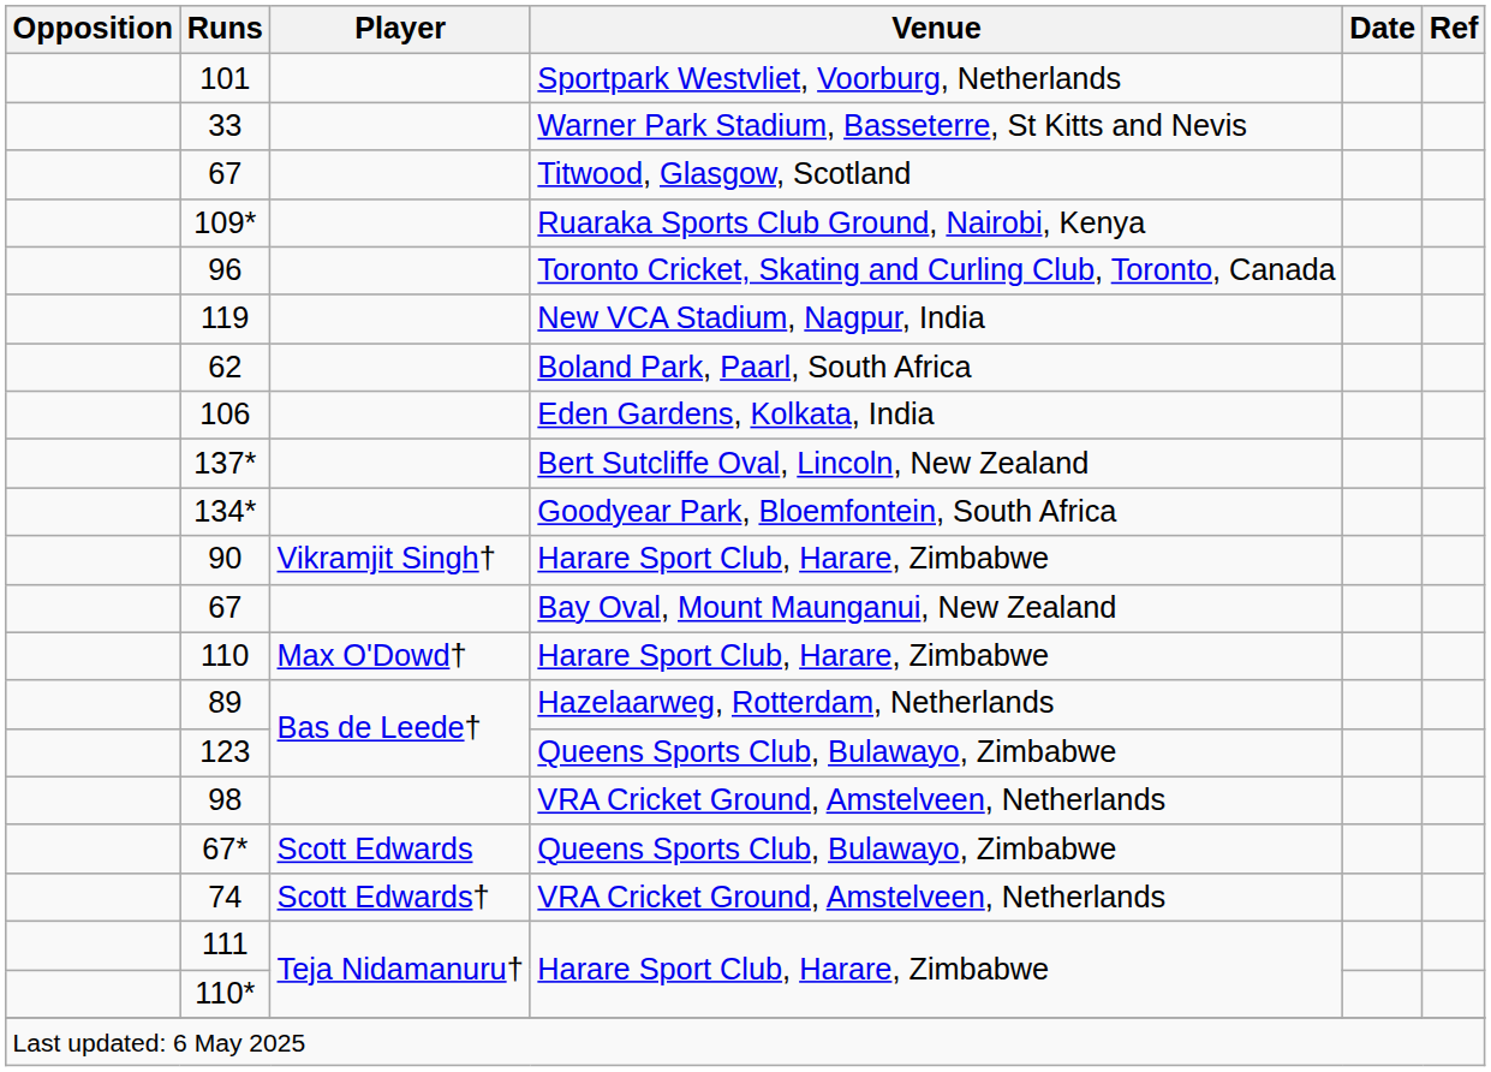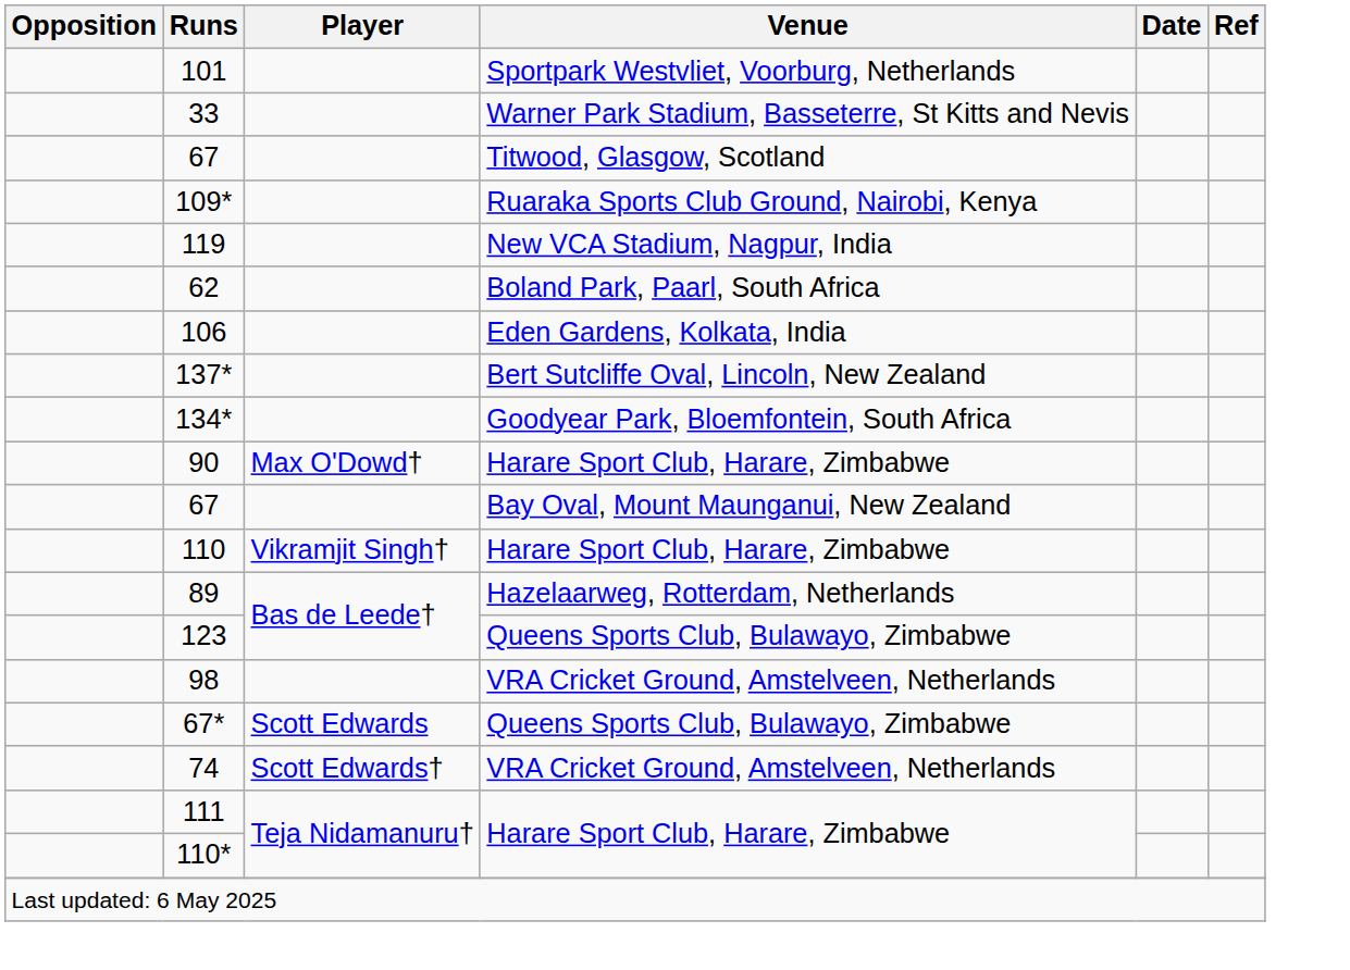- row: 96 | Toronto Cricket, Skating and Curling Club, Toronto, Canada
90 | Player: Vikramjit Singh† -> Max O'Dowd†
110 | Player: Max O'Dowd† -> Vikramjit Singh†
